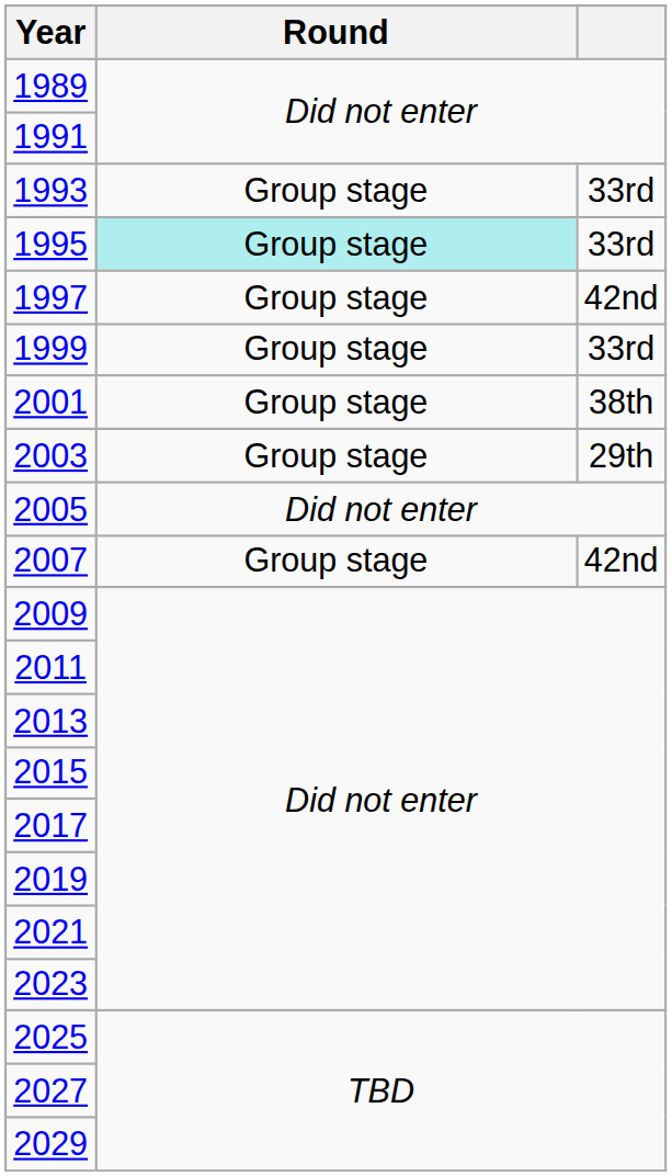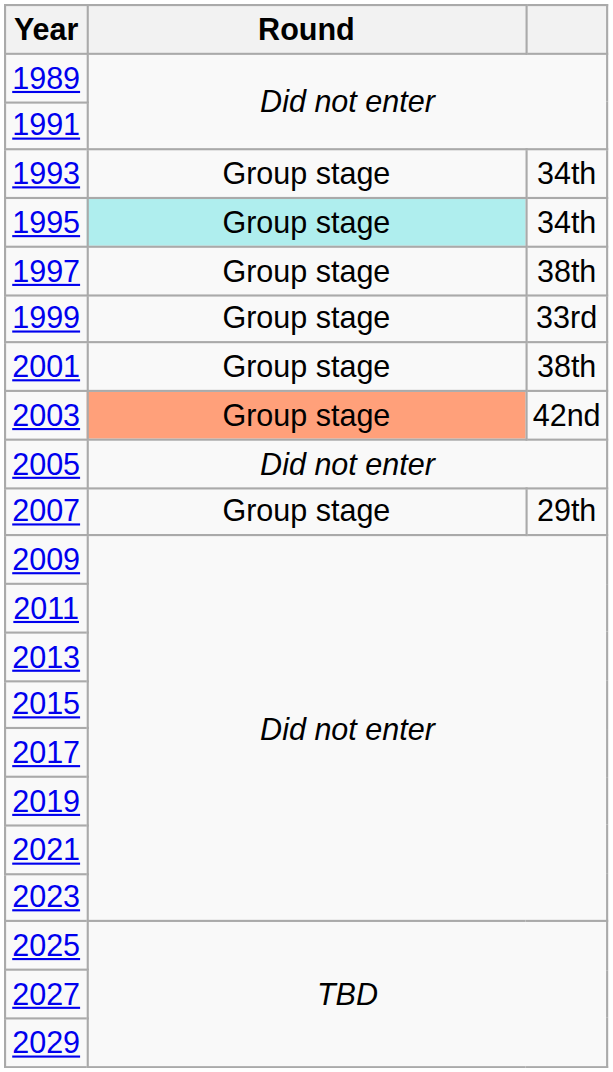1993 | column 3: 33rd -> 34th
1995 | column 3: 33rd -> 34th
1997 | column 3: 42nd -> 38th
2003 | Round: no background -> lightsalmon background
2003 | column 3: 29th -> 42nd
2007 | column 3: 42nd -> 29th
